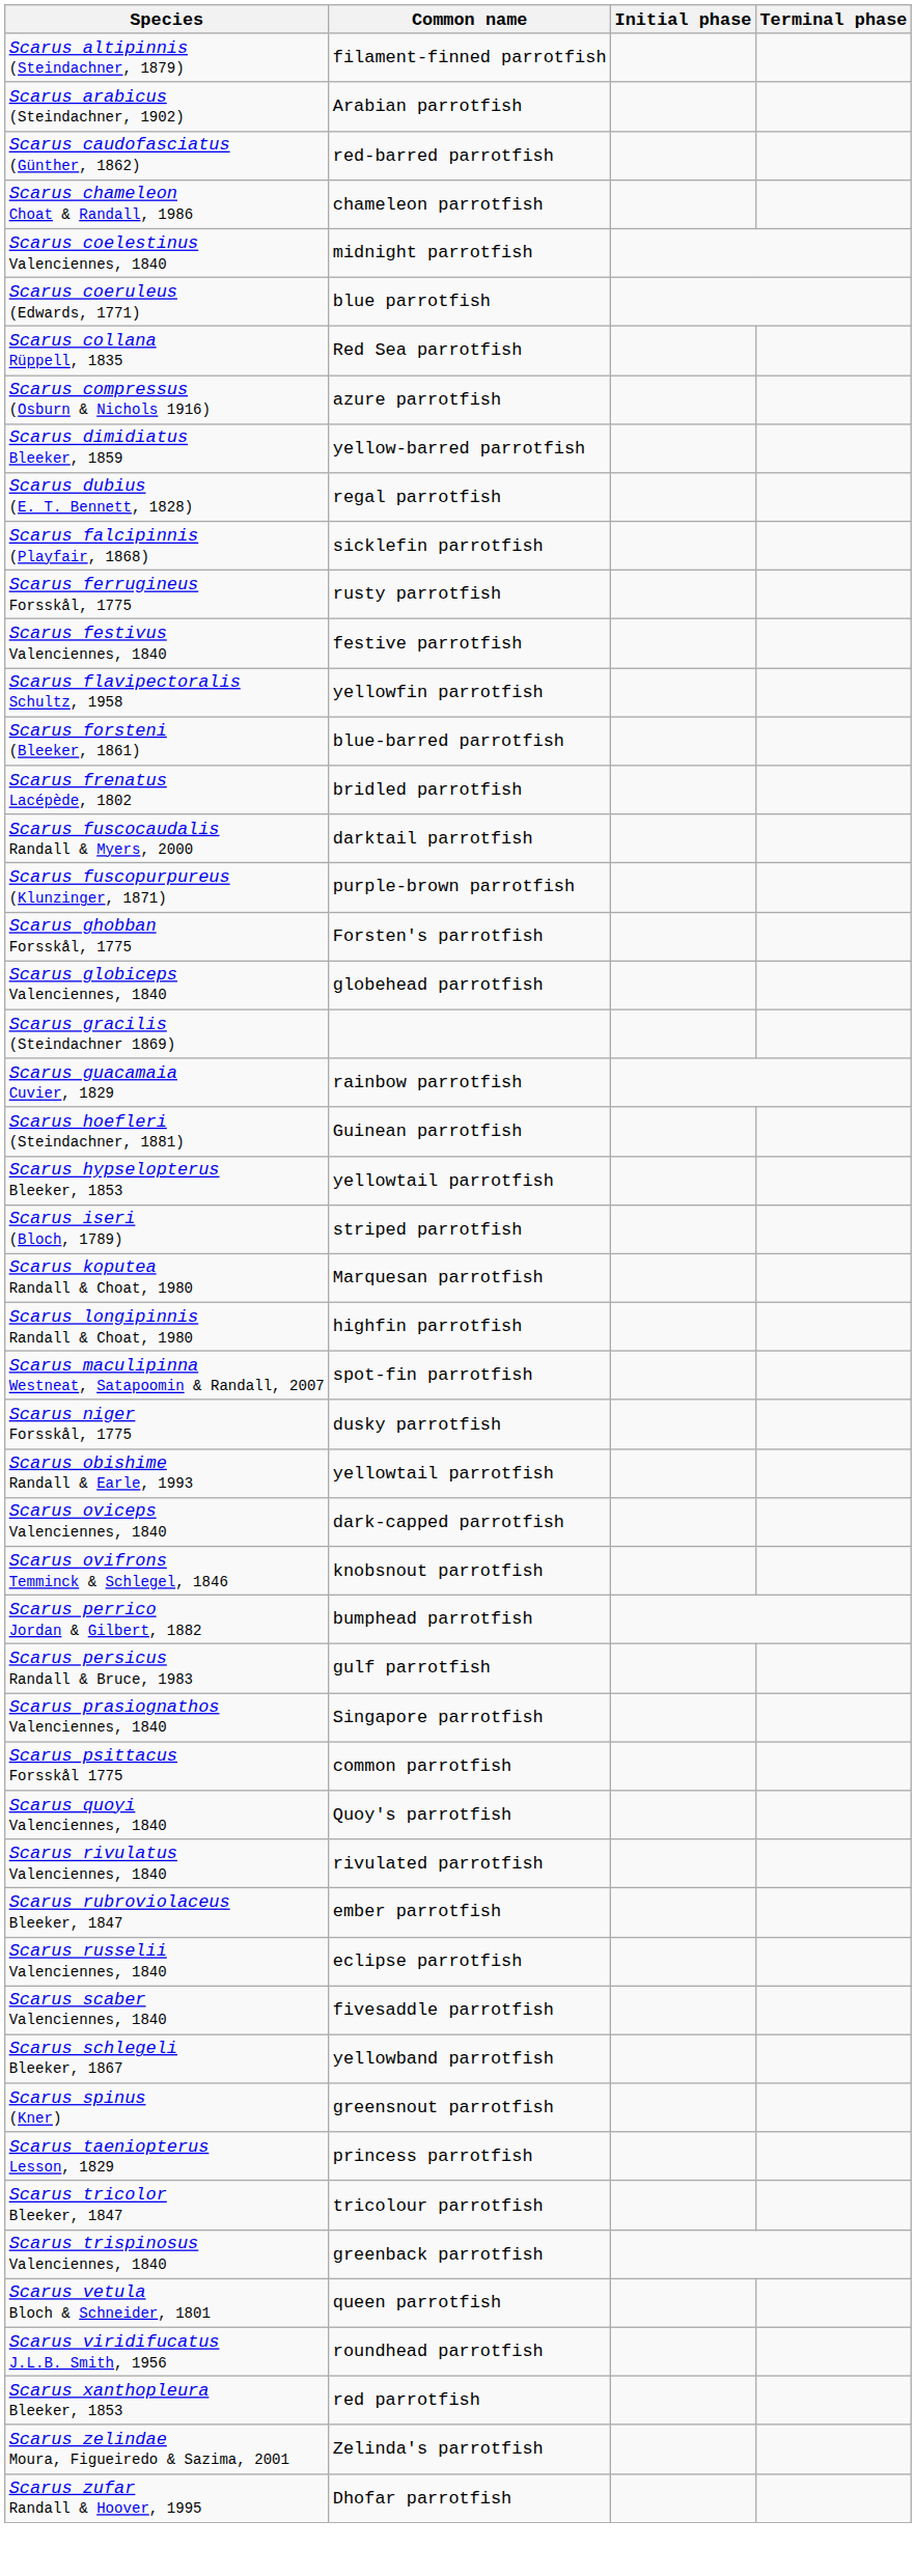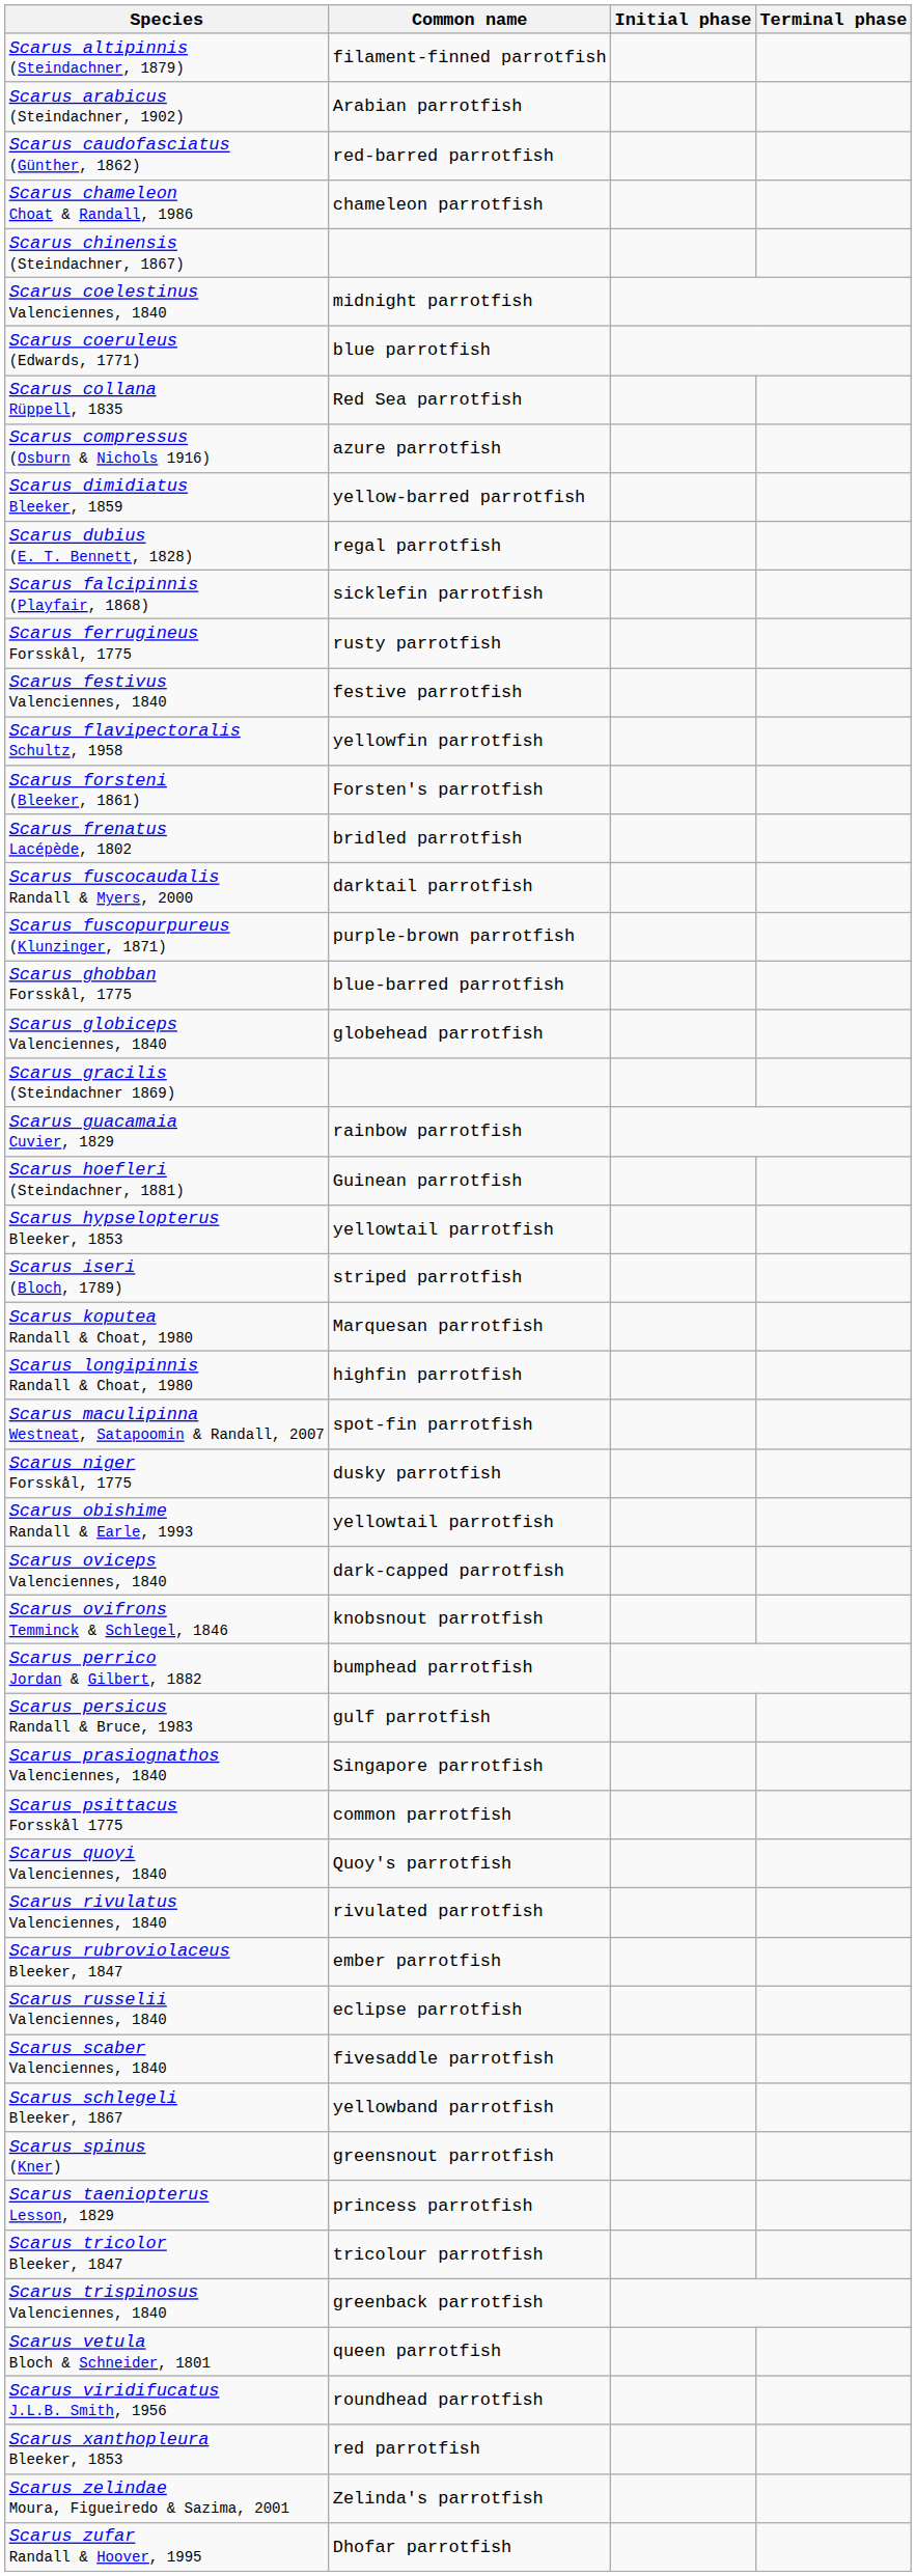+ row: Scarus chinensis (Steindachner, 1867)
Scarus forsteni (Bleeker, 1861) | Common name: blue-barred parrotfish -> Forsten's parrotfish
Scarus ghobban Forsskål, 1775 | Common name: Forsten's parrotfish -> blue-barred parrotfish
